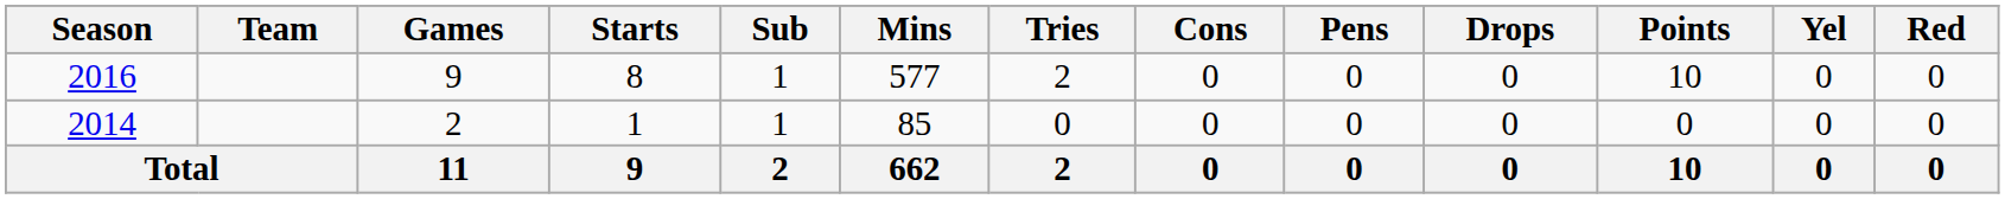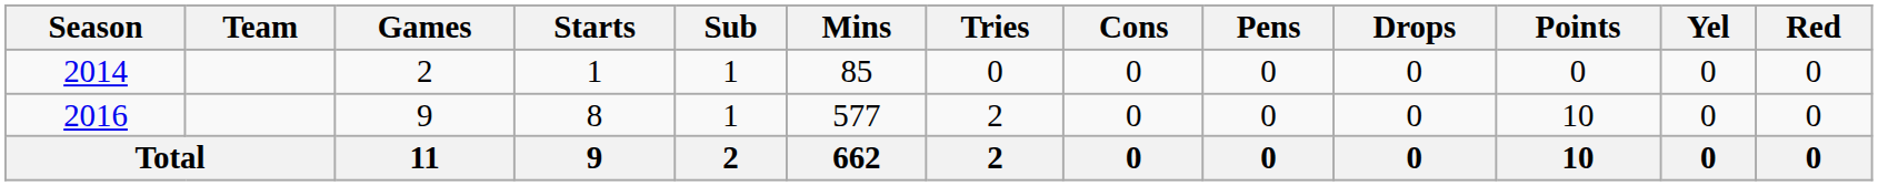rows swapped: 2014 <-> 2016
